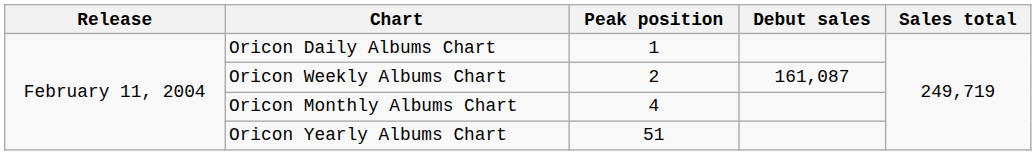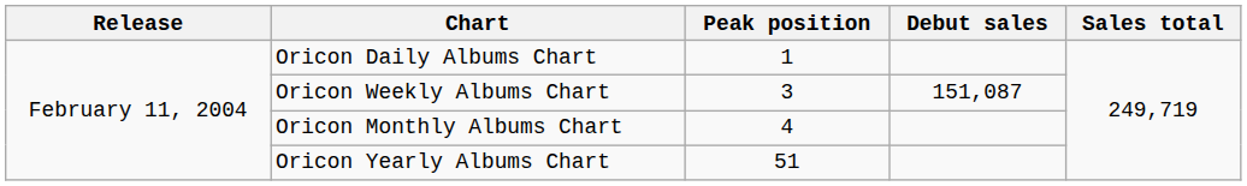Oricon Weekly Albums Chart | Peak position: 2 -> 3
Oricon Weekly Albums Chart | Debut sales: 161,087 -> 151,087
